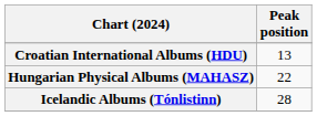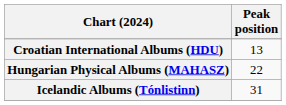Icelandic Albums (Tónlistinn) | Peak position: 28 -> 31
